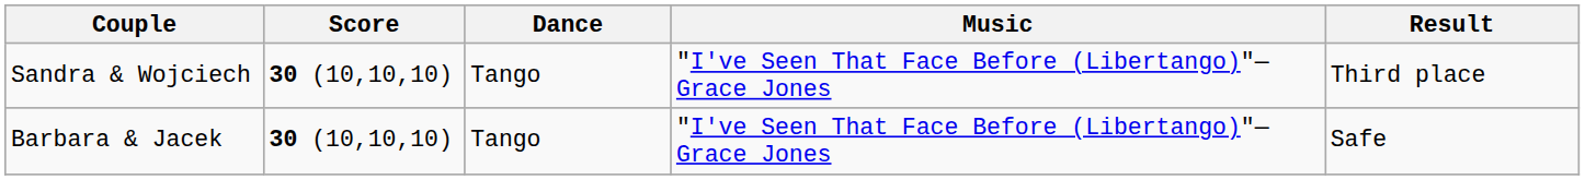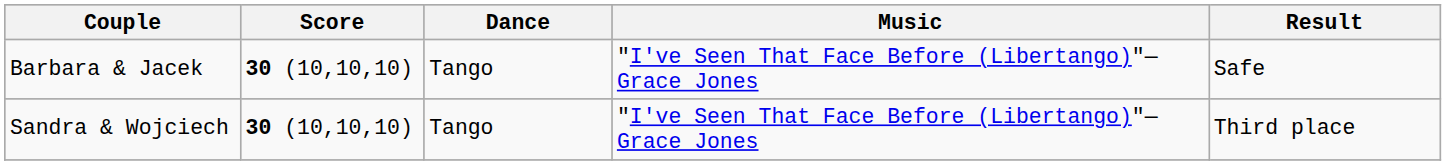rows swapped: Sandra & Wojciech <-> Barbara & Jacek
